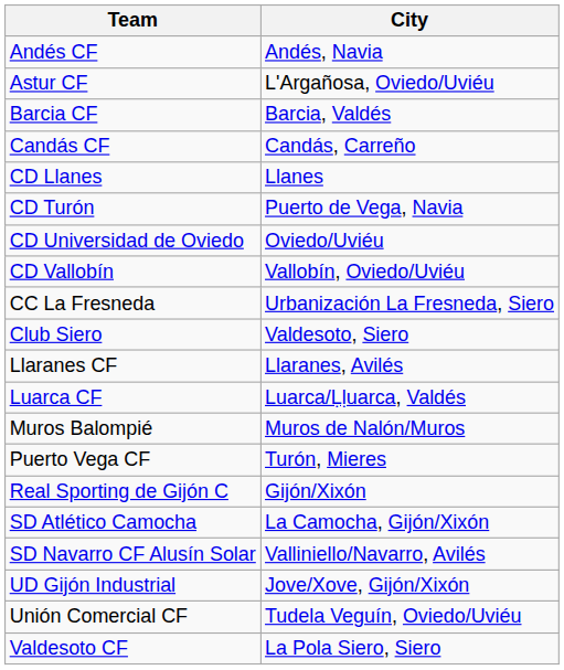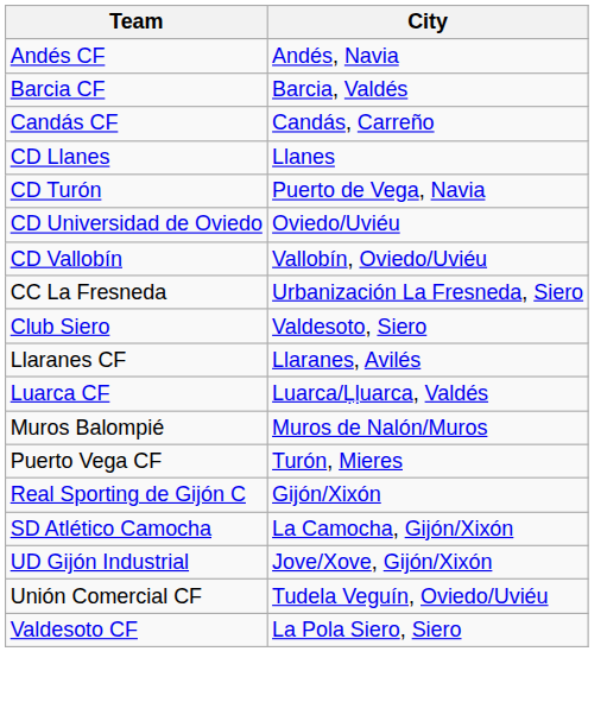- row: Astur CF | L'Argañosa, Oviedo/Uviéu
- row: SD Navarro CF Alusín Solar | Valliniello/Navarro, Avilés
